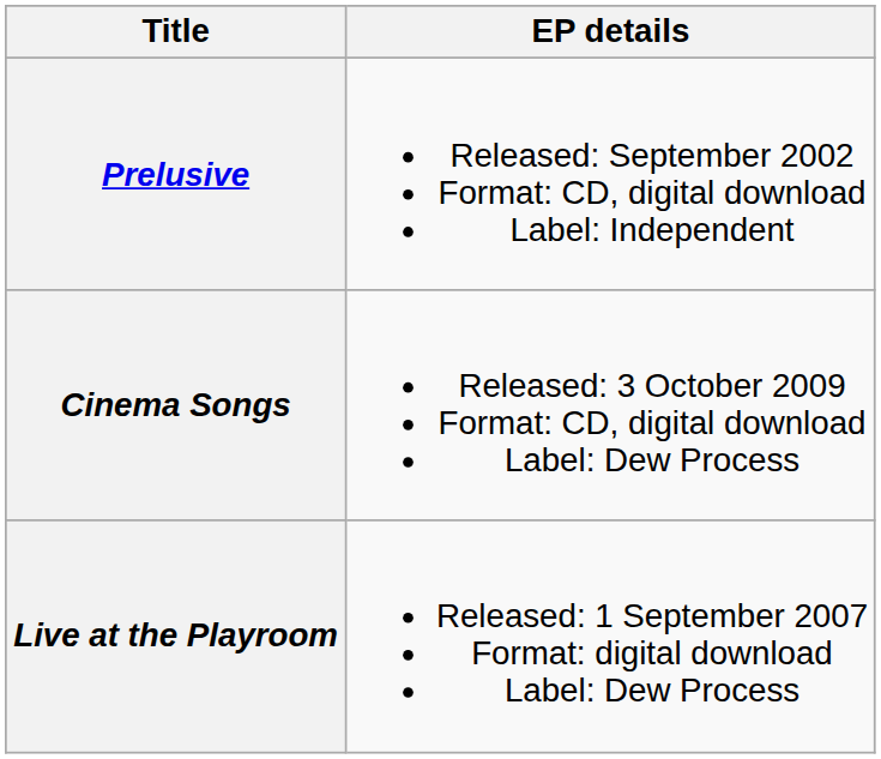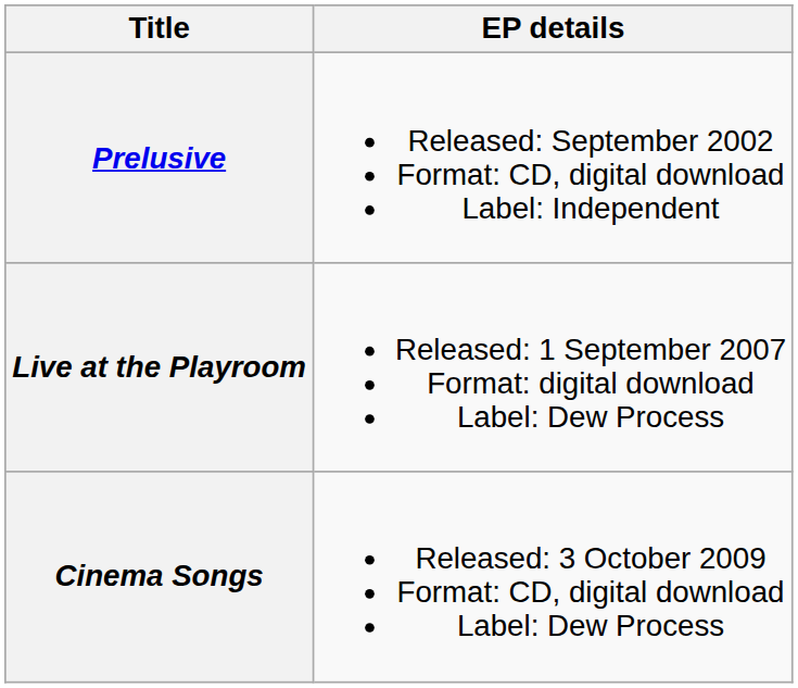rows swapped: Live at the Playroom <-> Cinema Songs
